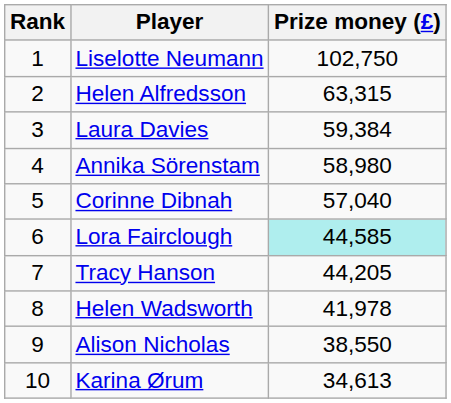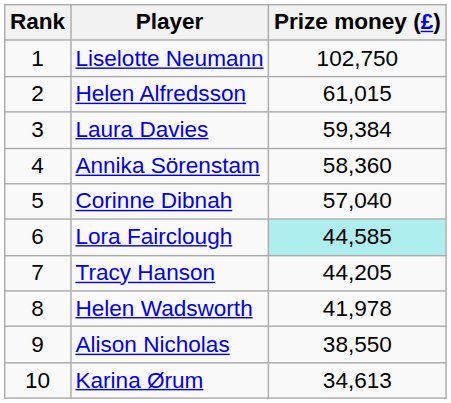Helen Alfredsson | Prize money (£): 63,315 -> 61,015
Annika Sörenstam | Prize money (£): 58,980 -> 58,360
